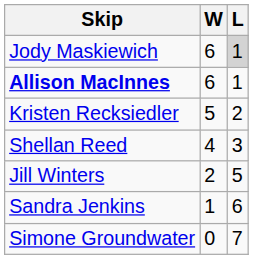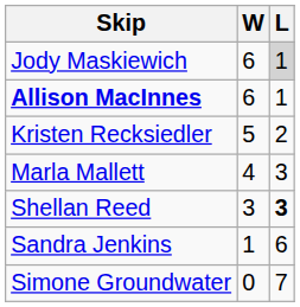+ row: Marla Mallett | 4 | 3
Shellan Reed | W: 4 -> 3
Shellan Reed | L: normal -> bold
- row: Jill Winters | 2 | 5
